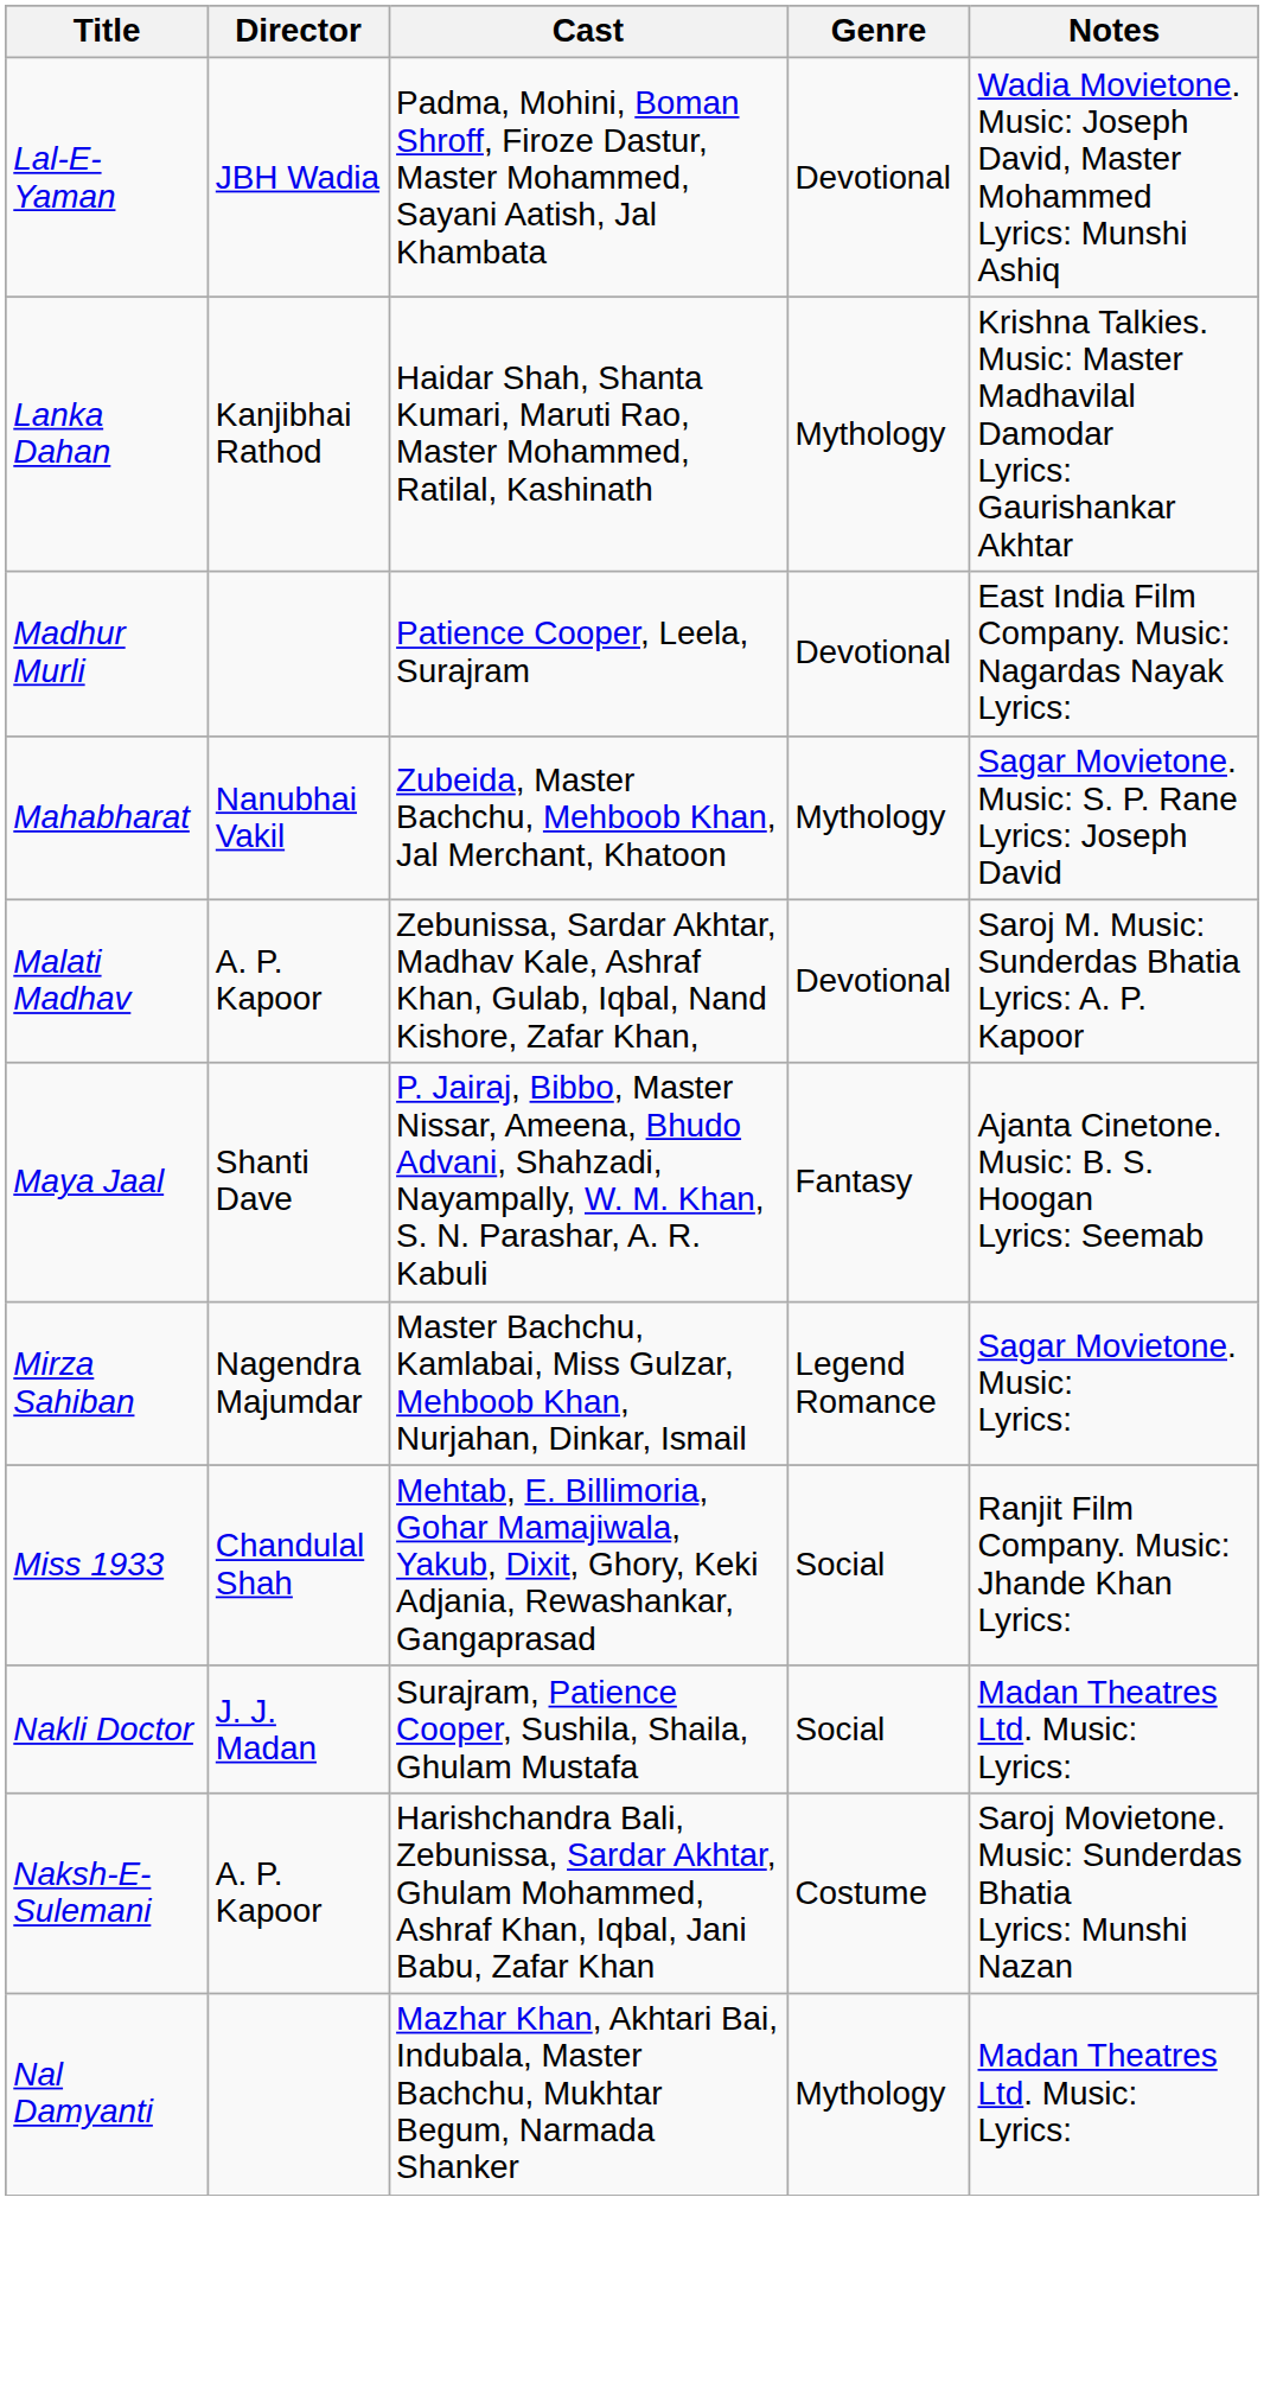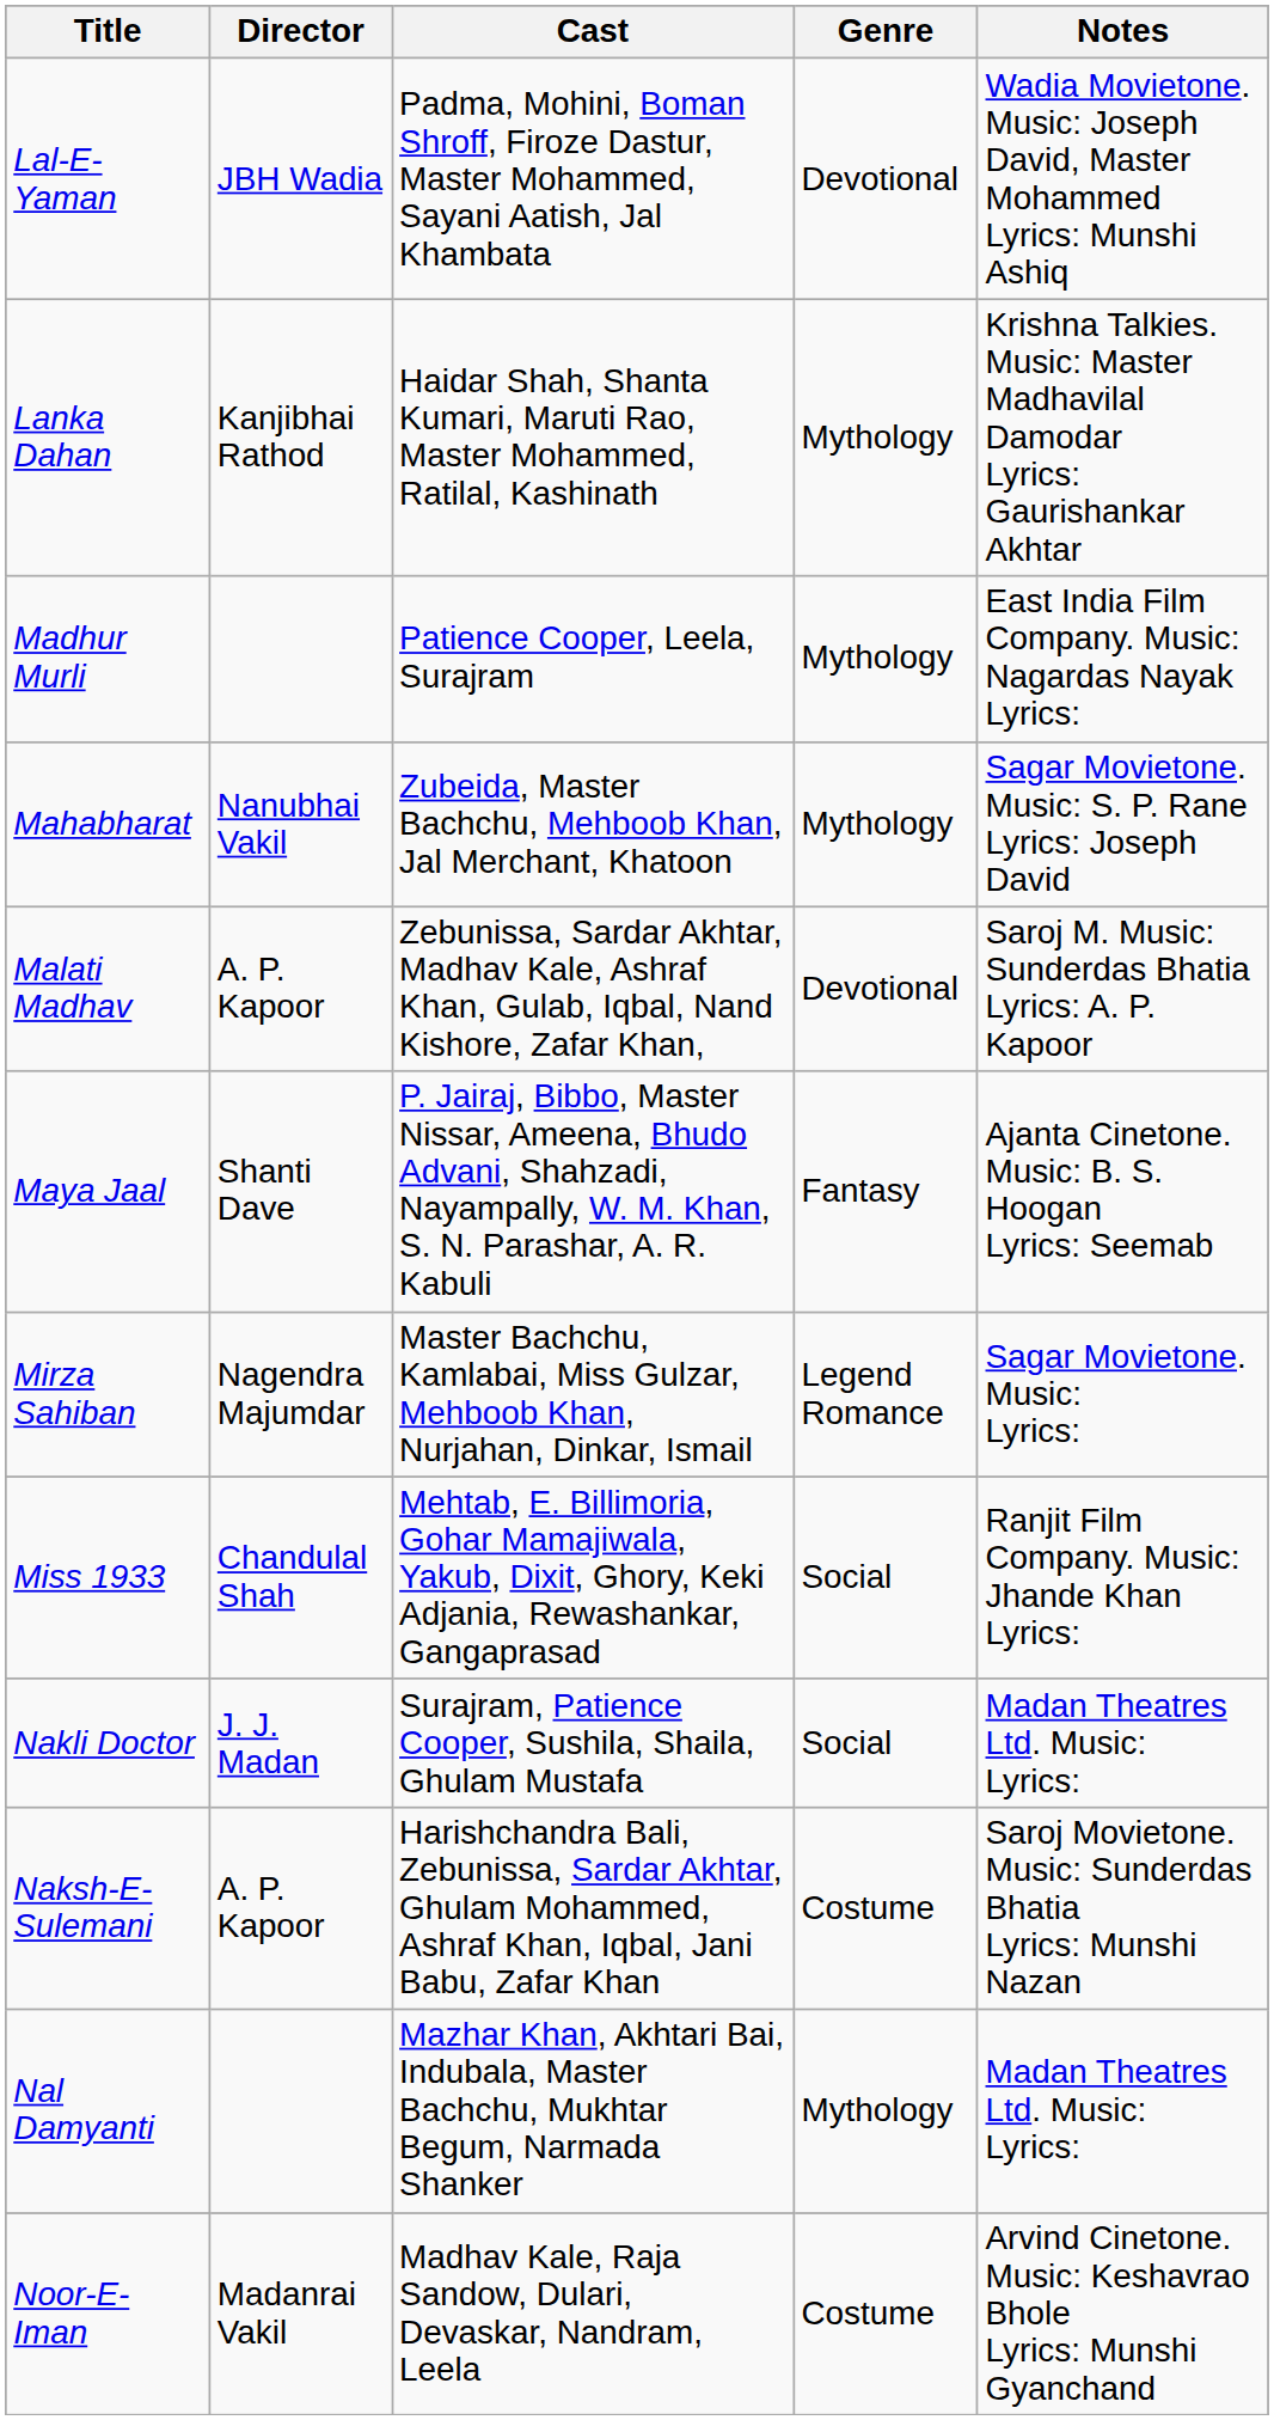Madhur Murli | Genre: Devotional -> Mythology
+ row: Noor-E-Iman | Madanrai Vakil | Madhav Kale, Raja Sandow, Dulari, Devaskar, Nandram, Leela | Costume | Arvind Cinetone. Music: Keshavrao Bhole Lyrics: Munshi Gyanchand
